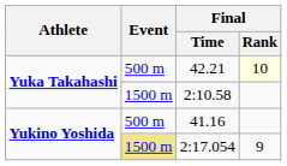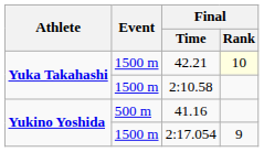42.21 | Event: 500 m -> 1500 m
2:17.054 | Event: khaki background -> no background
